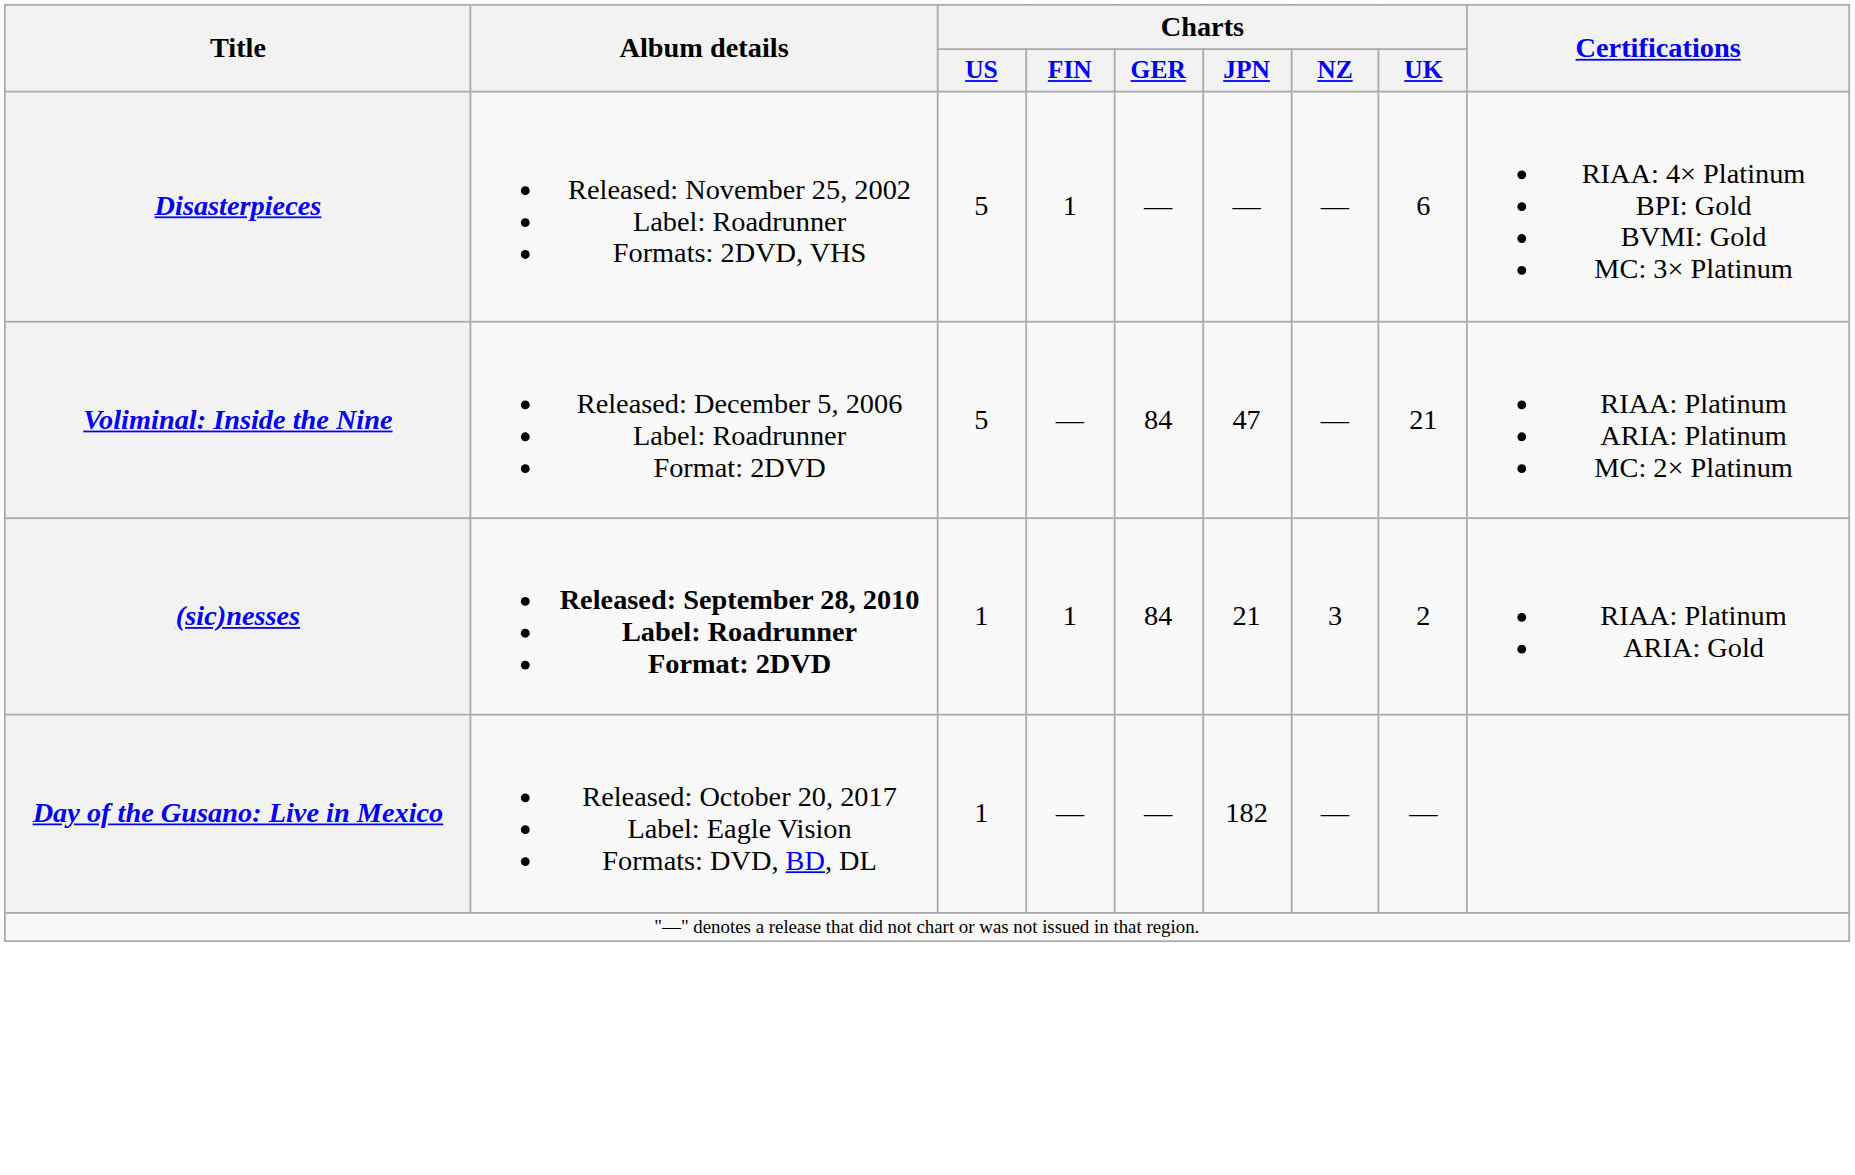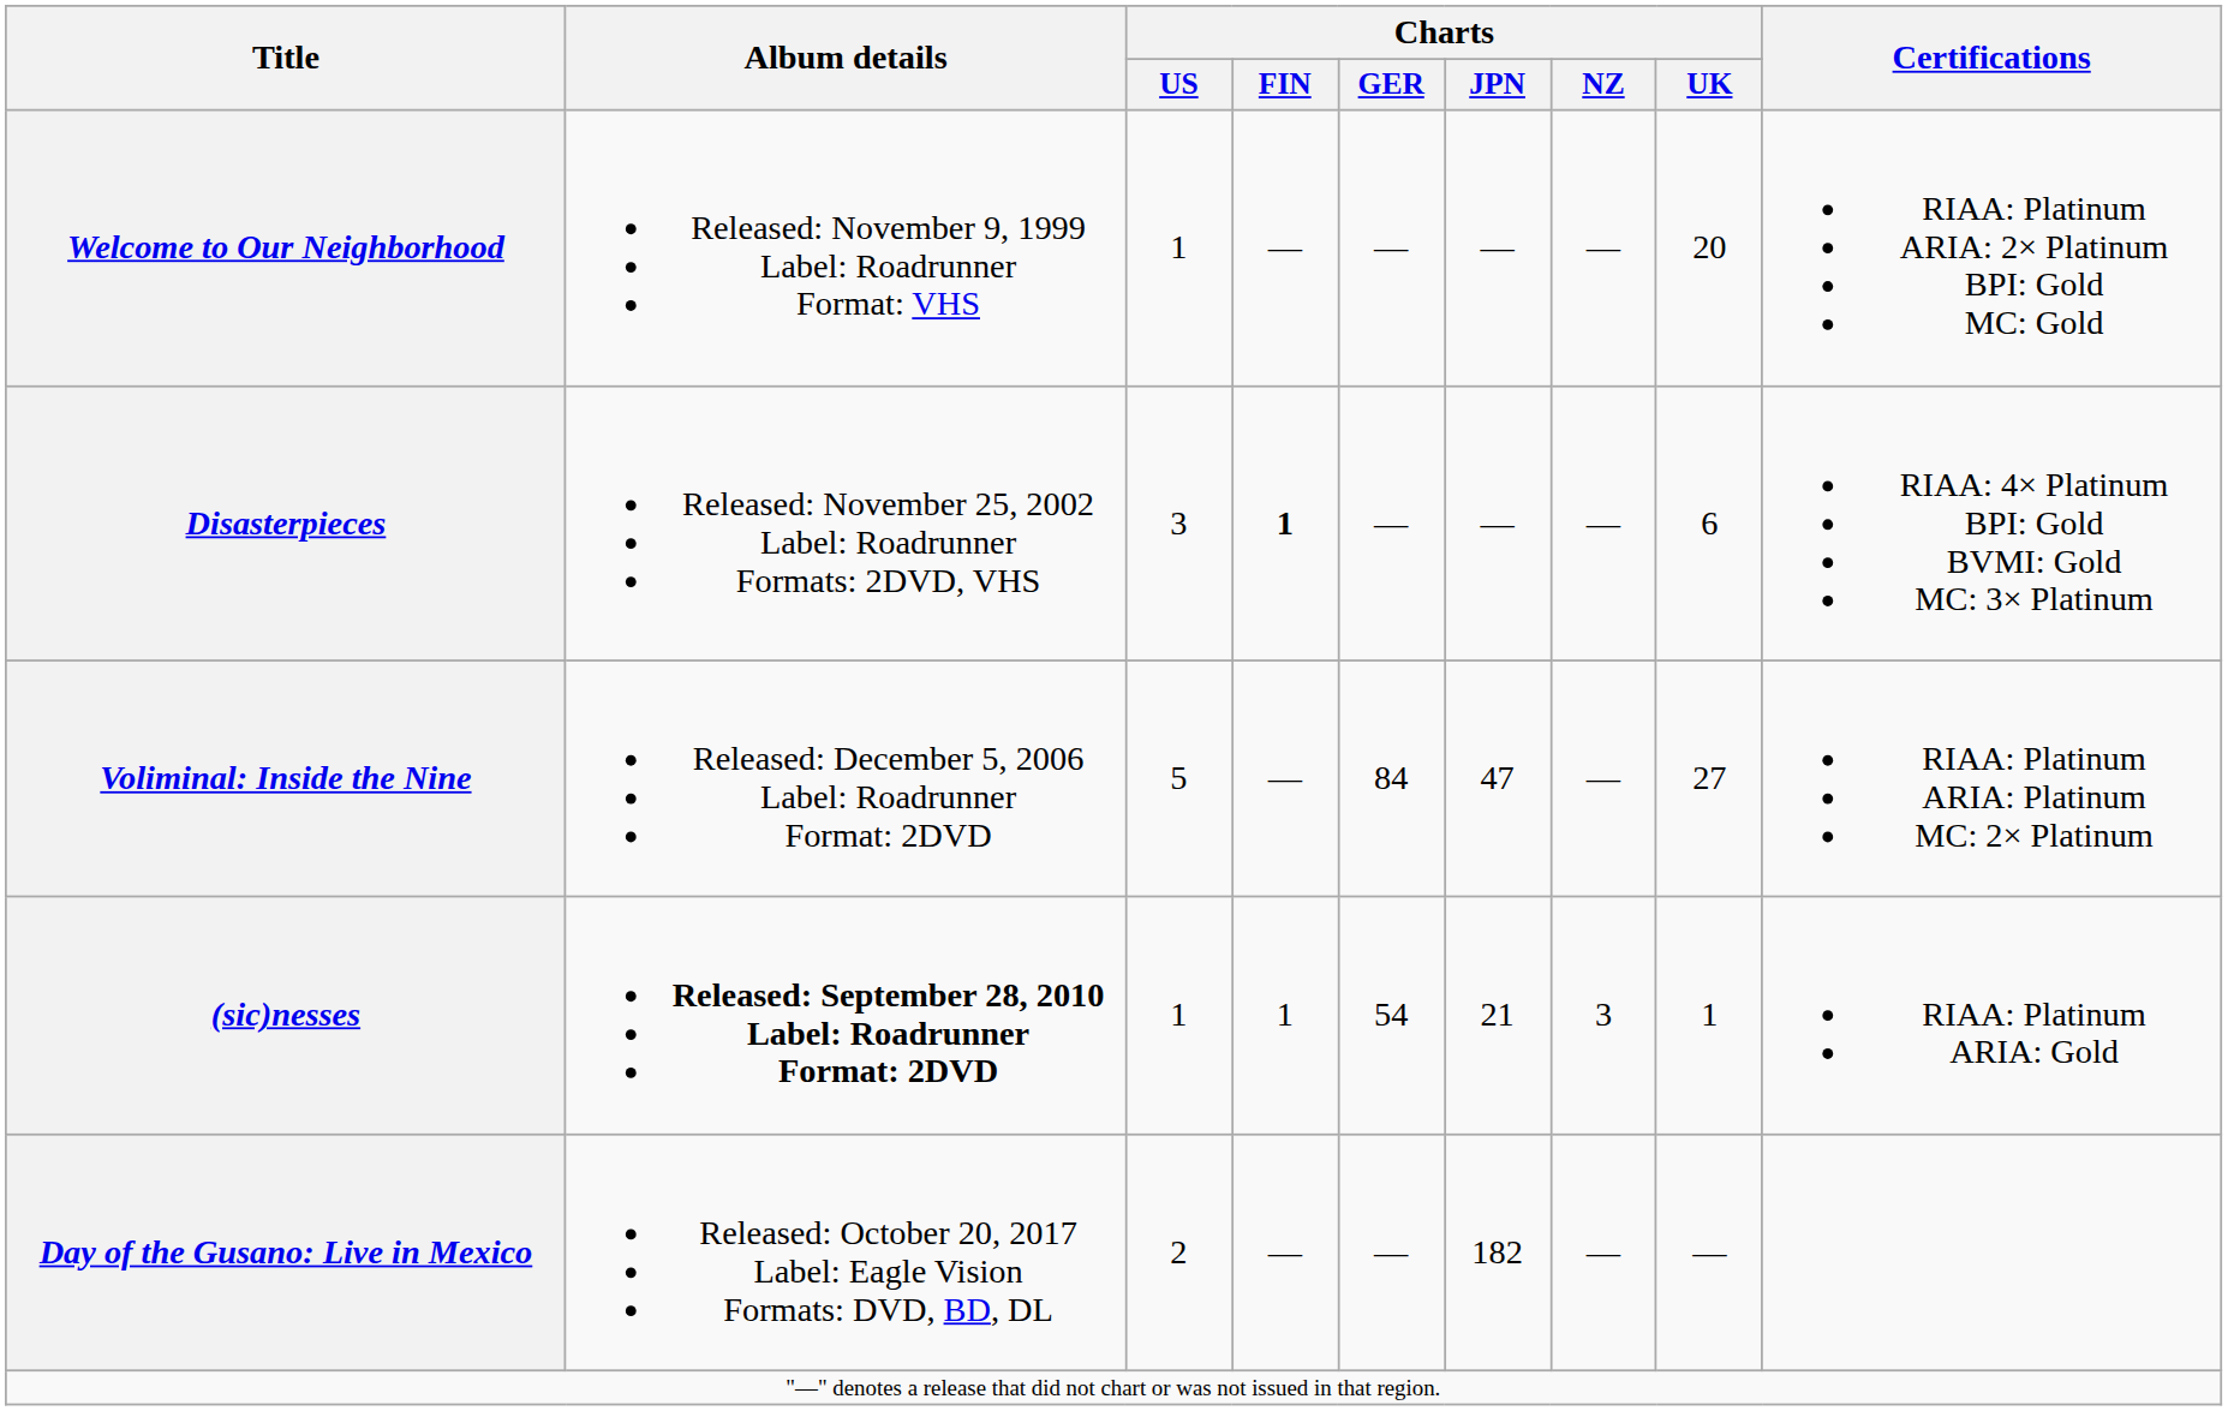+ row: Welcome to Our Neighborhood | Released: November 9, 1999 Label: Roadrunner Format: VHS | 1 | — | — | — | — | 20 | RIAA: Platinum ARIA: 2× Platinum BPI: Gold MC: Gold
Disasterpieces | Charts / US: 5 -> 3
Disasterpieces | Charts / FIN: normal -> bold
Voliminal: Inside the Nine | Charts / UK: 21 -> 27
(sic)nesses | Charts / GER: 84 -> 54
(sic)nesses | Charts / UK: 2 -> 1
Day of the Gusano: Live in Mexico | Charts / US: 1 -> 2
